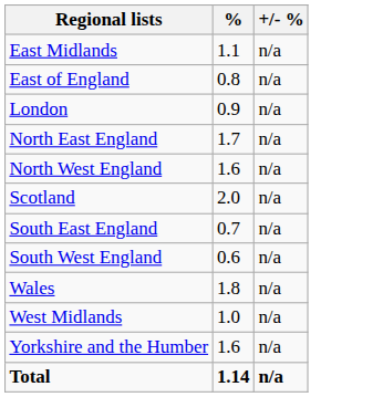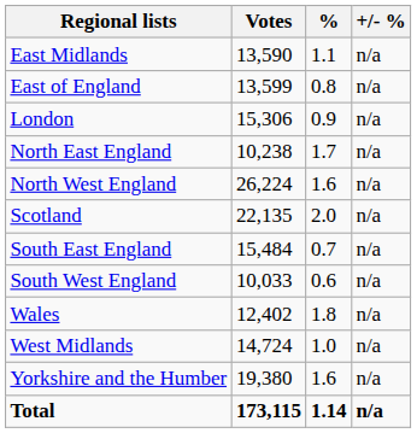+ column: Votes | 13,590 | 13,599 | 15,306 | 10,238 | 26,224 | 22,135 | 15,484 | 10,033 | 12,402 | 14,724 | 19,380 | 173,115
